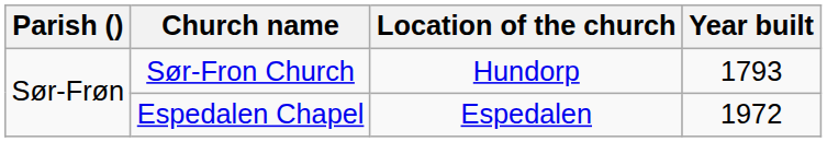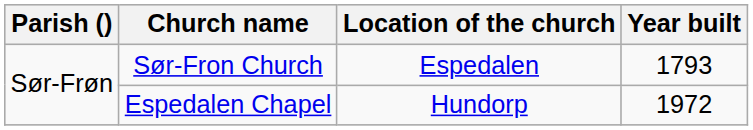Sør-Fron Church | Location of the church: Hundorp -> Espedalen
Espedalen Chapel | Location of the church: Espedalen -> Hundorp
